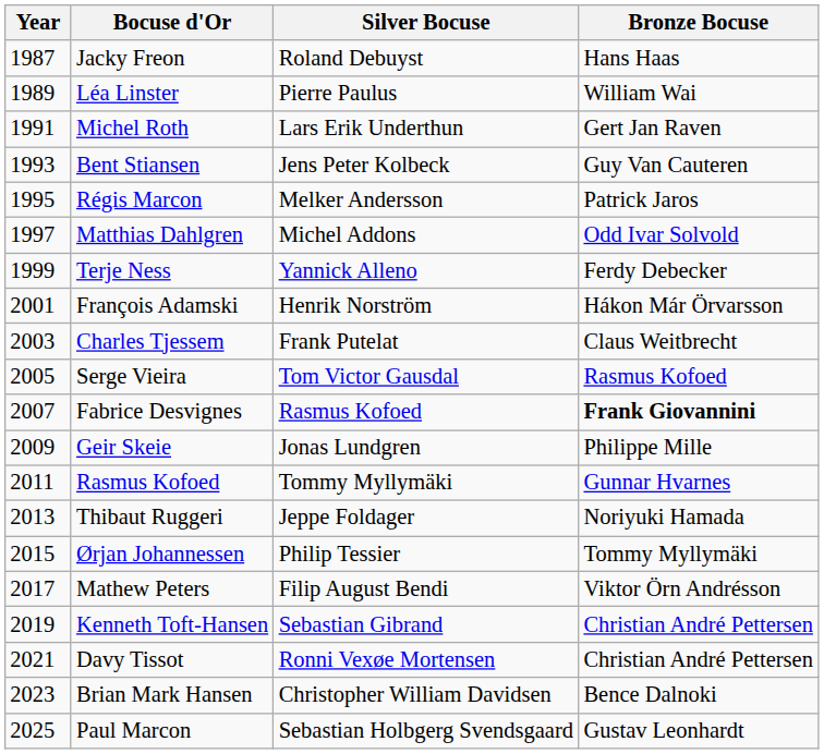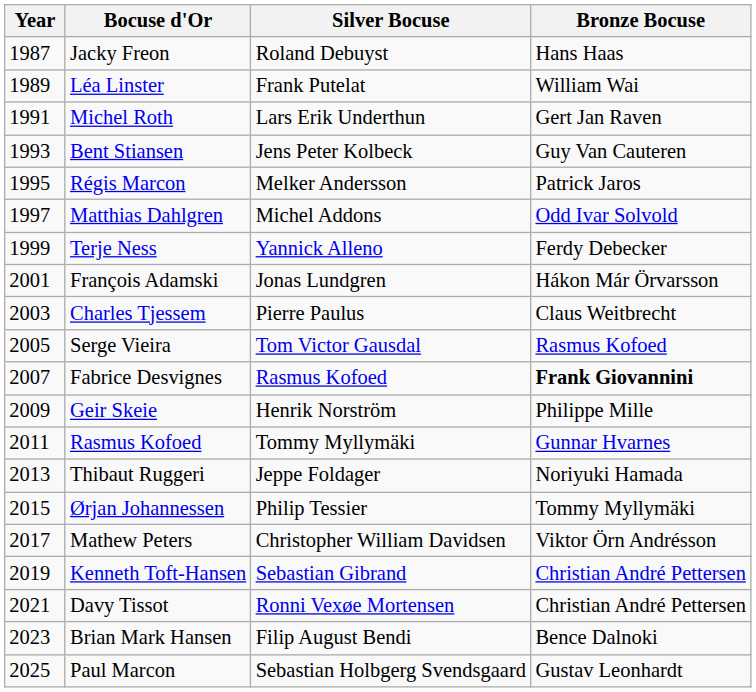Léa Linster | Silver Bocuse: Pierre Paulus -> Frank Putelat
François Adamski | Silver Bocuse: Henrik Norström -> Jonas Lundgren
Charles Tjessem | Silver Bocuse: Frank Putelat -> Pierre Paulus
Geir Skeie | Silver Bocuse: Jonas Lundgren -> Henrik Norström
Mathew Peters | Silver Bocuse: Filip August Bendi -> Christopher William Davidsen
Brian Mark Hansen | Silver Bocuse: Christopher William Davidsen -> Filip August Bendi
